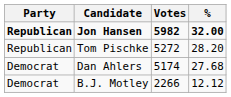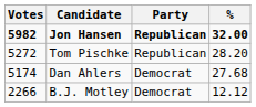columns swapped: Party <-> Votes
